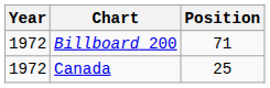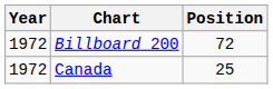Billboard 200 | Position: 71 -> 72
